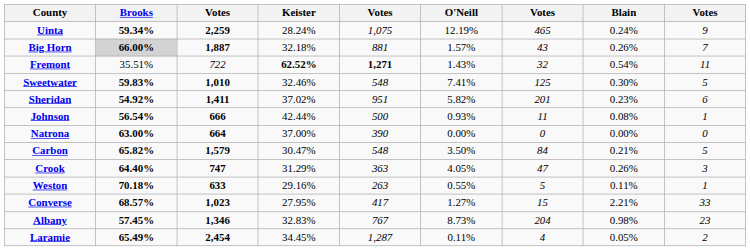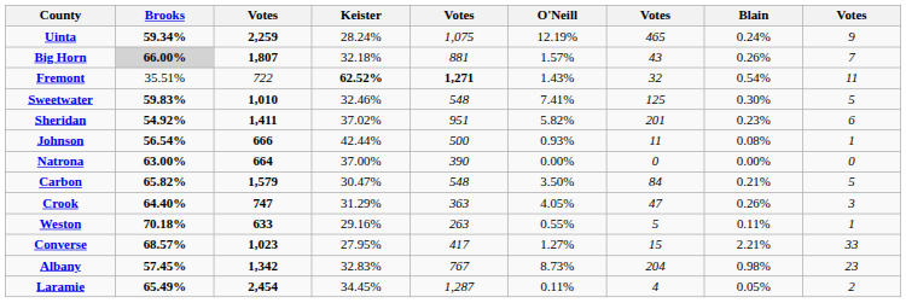Big Horn | column 3: 1,887 -> 1,807
Albany | column 3: 1,346 -> 1,342
